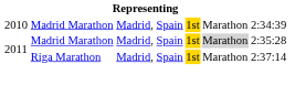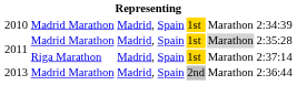+ row: 2013 | Madrid Marathon | Madrid, Spain | 2nd | Marathon | 2:36:44
